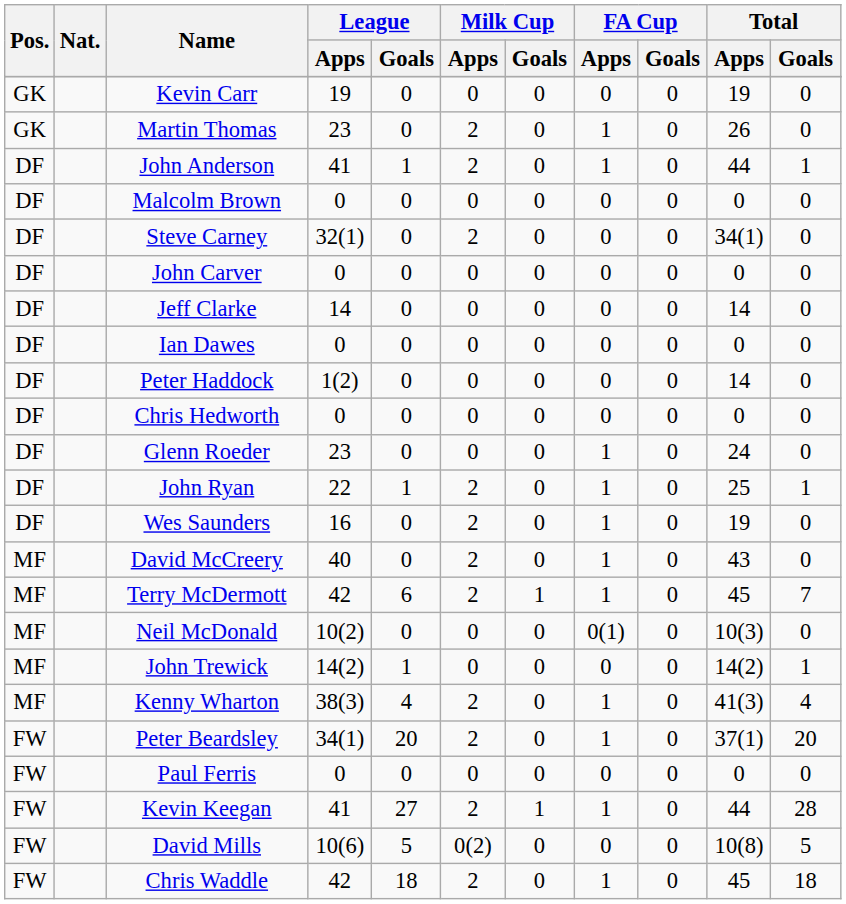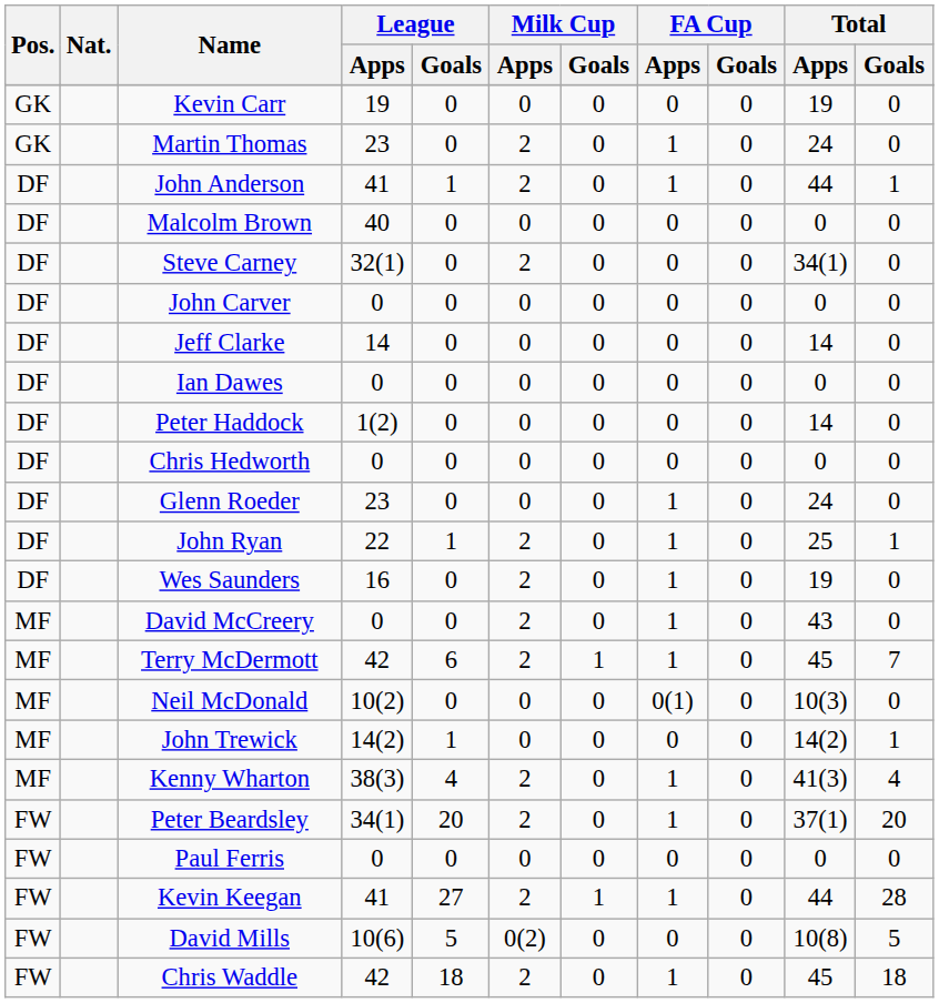Martin Thomas | Total / Apps: 26 -> 24
Malcolm Brown | League / Apps: 0 -> 40
David McCreery | League / Apps: 40 -> 0
